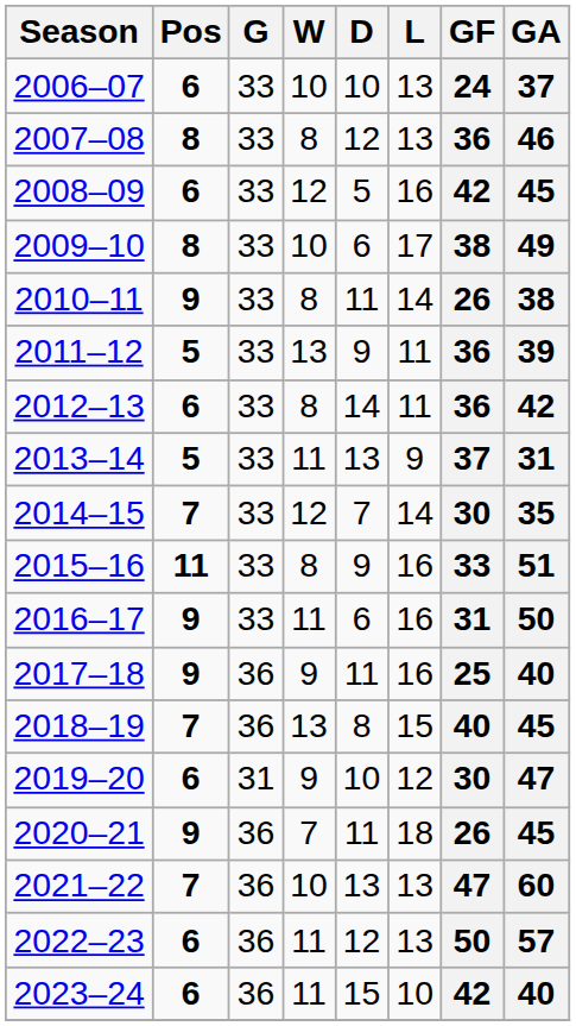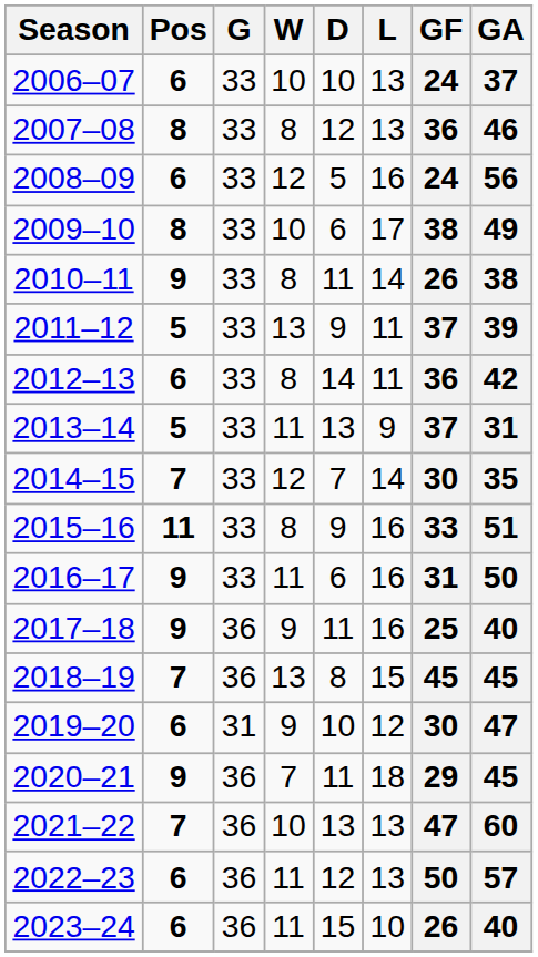2008–09 | GF: 42 -> 24
2008–09 | GA: 45 -> 56
2011–12 | GF: 36 -> 37
2018–19 | GF: 40 -> 45
2020–21 | GF: 26 -> 29
2023–24 | GF: 42 -> 26
